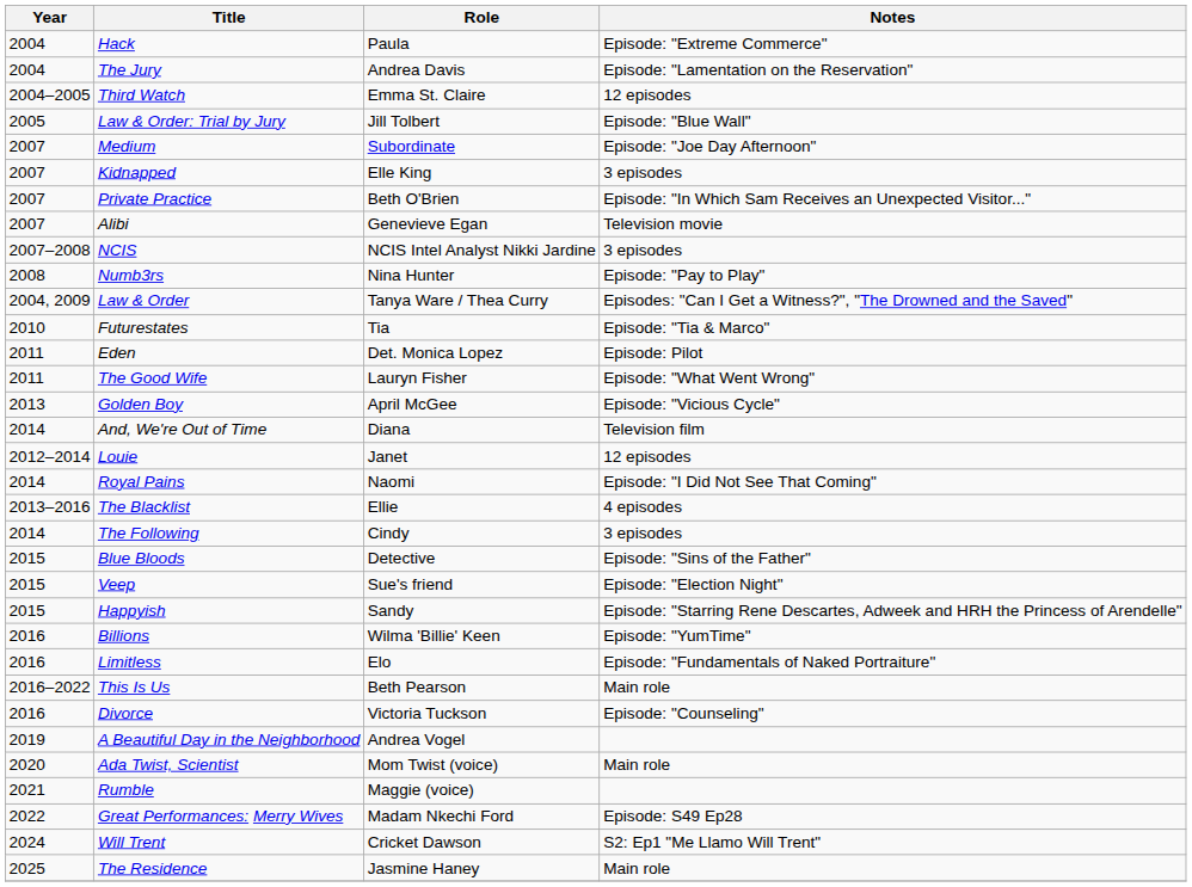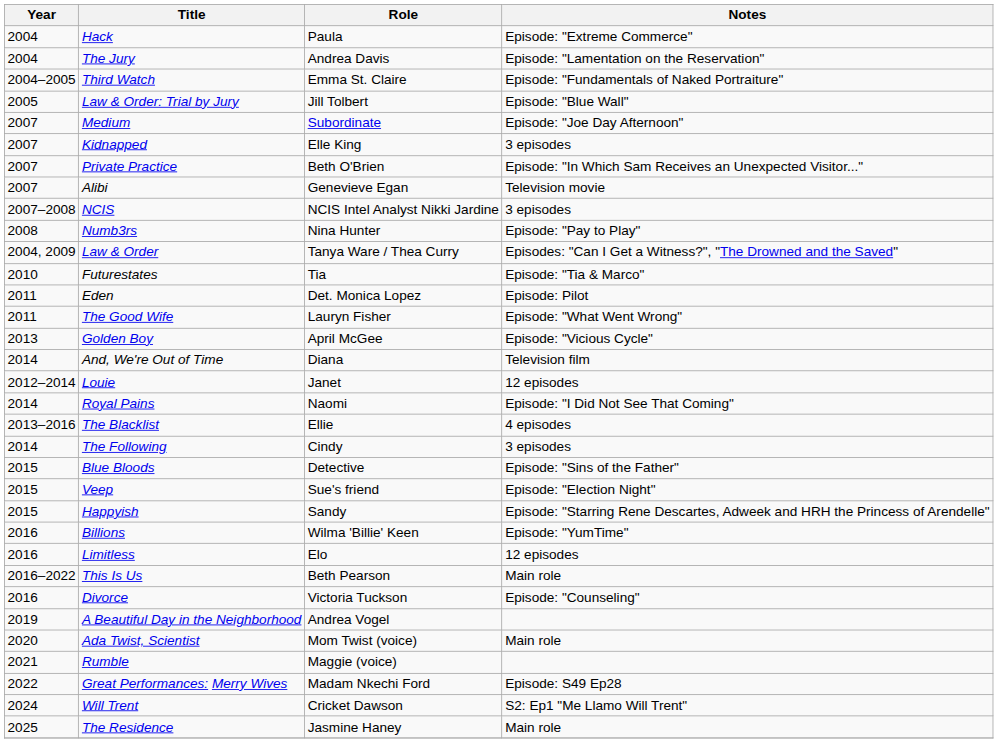Third Watch | Notes: 12 episodes -> Episode: "Fundamentals of Naked Portraiture"
Limitless | Notes: Episode: "Fundamentals of Naked Portraiture" -> 12 episodes
